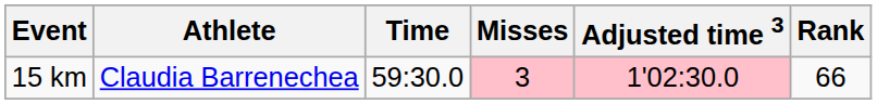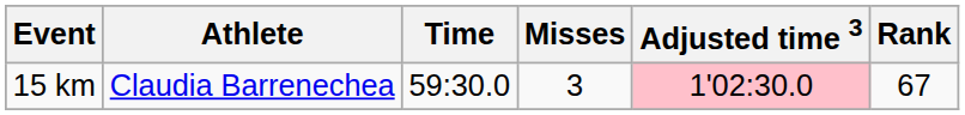15 km | Misses: pink background -> no background
15 km | Rank: 66 -> 67
